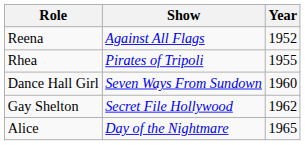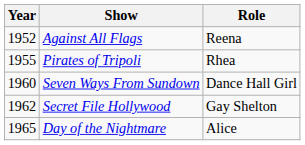columns swapped: Year <-> Role
